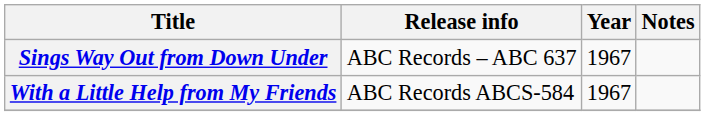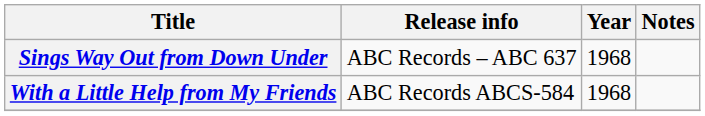Sings Way Out from Down Under | Year: 1967 -> 1968
With a Little Help from My Friends | Year: 1967 -> 1968
